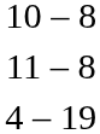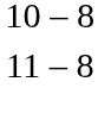- row: 4 – 19
